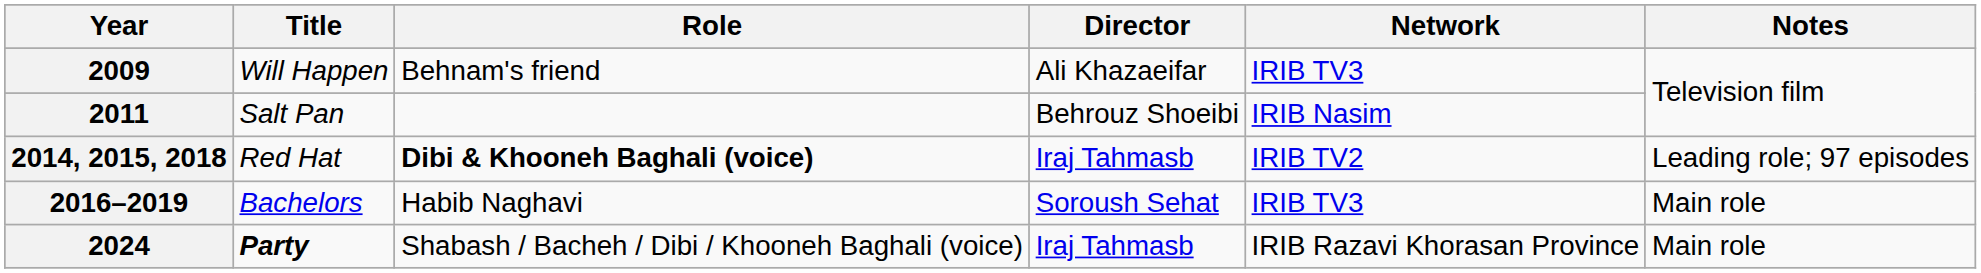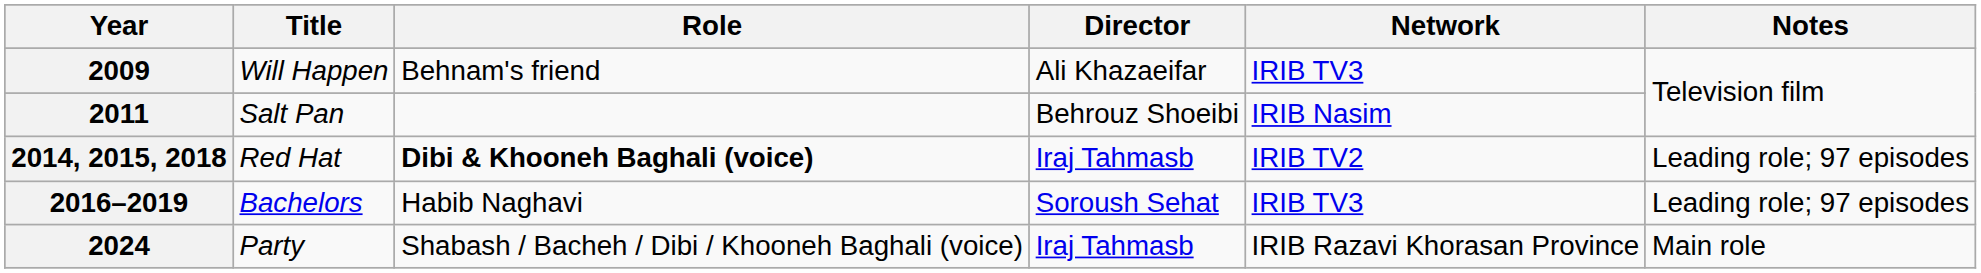2016–2019 | Notes: Main role -> Leading role; 97 episodes
2024 | Title: bold -> normal
